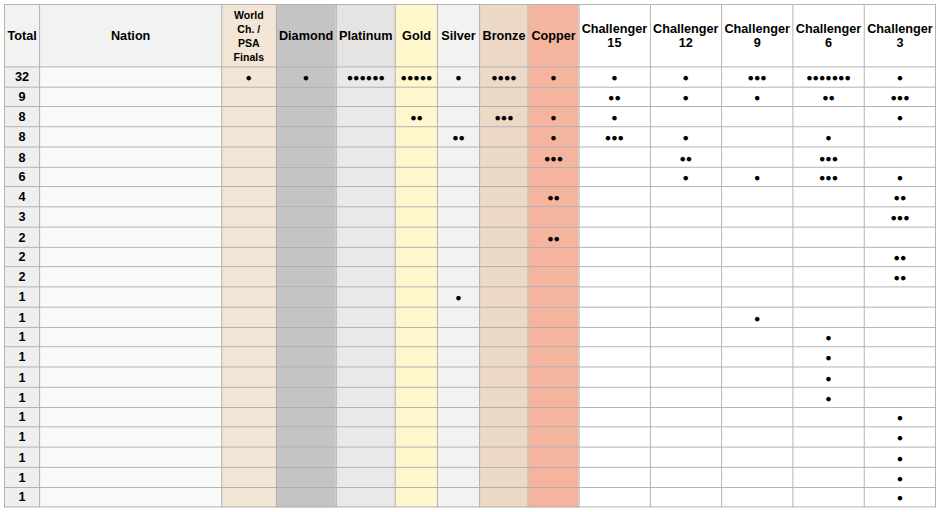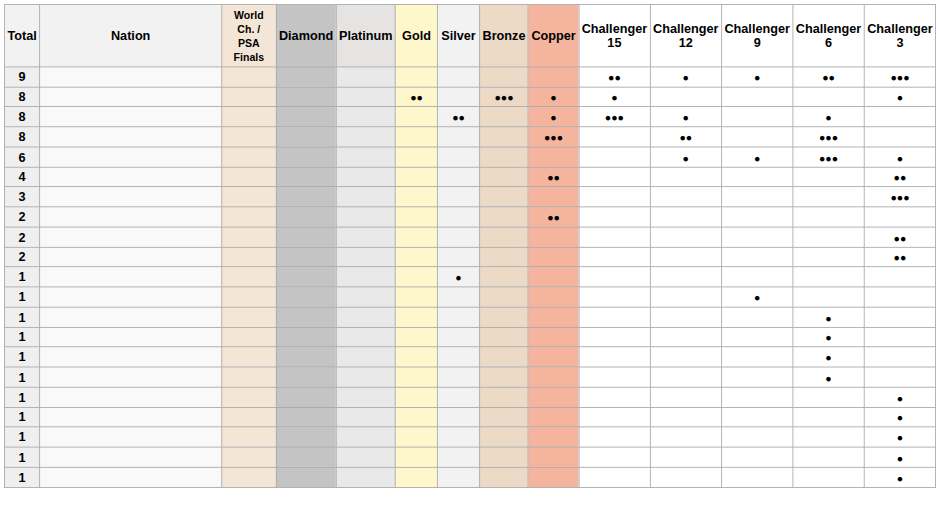- row: 32 | ● | ● | ●●●●●● | ●●●●● | ● | ●●●● | ● | ● | ● | ●●● | ●●●●●●● | ●
